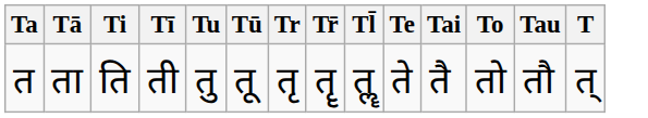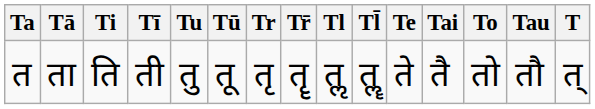+ column: Tl | तॢ
